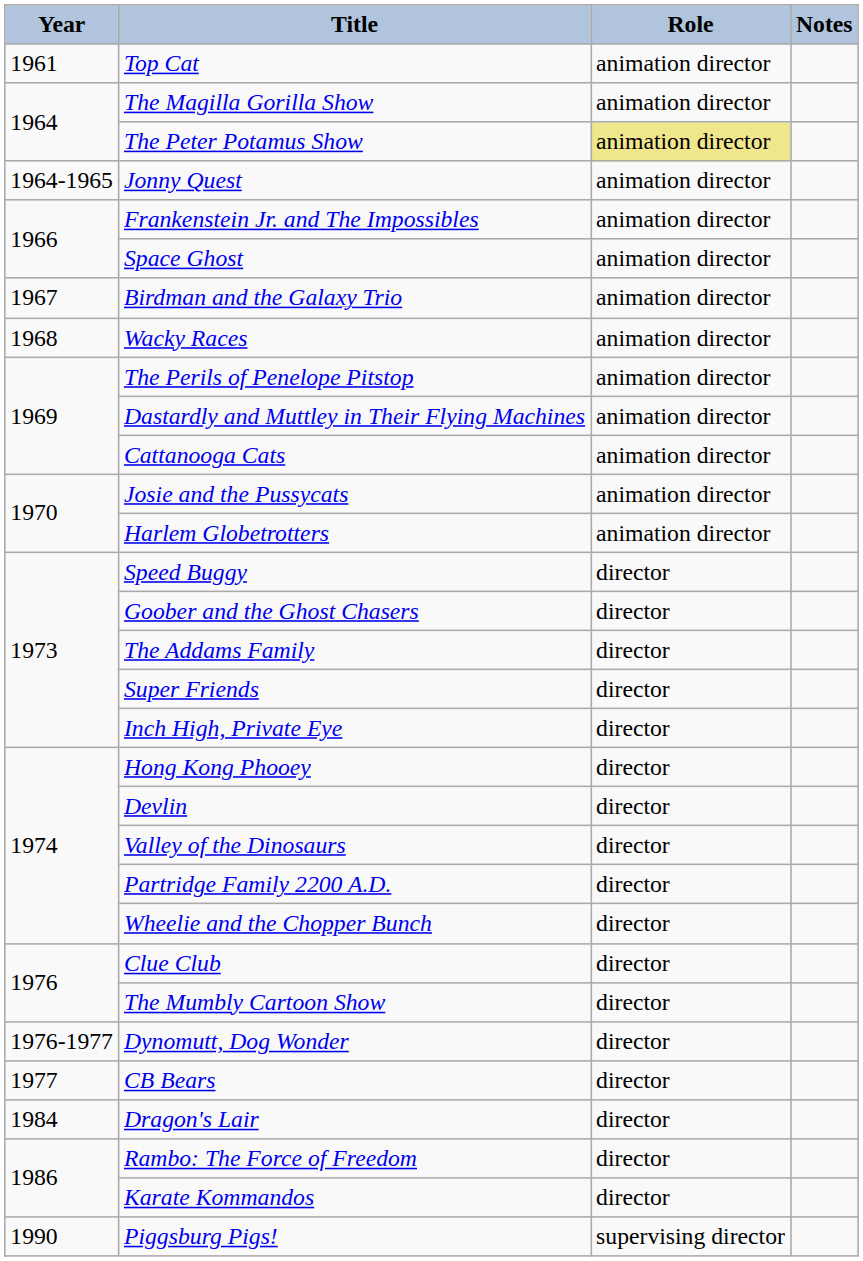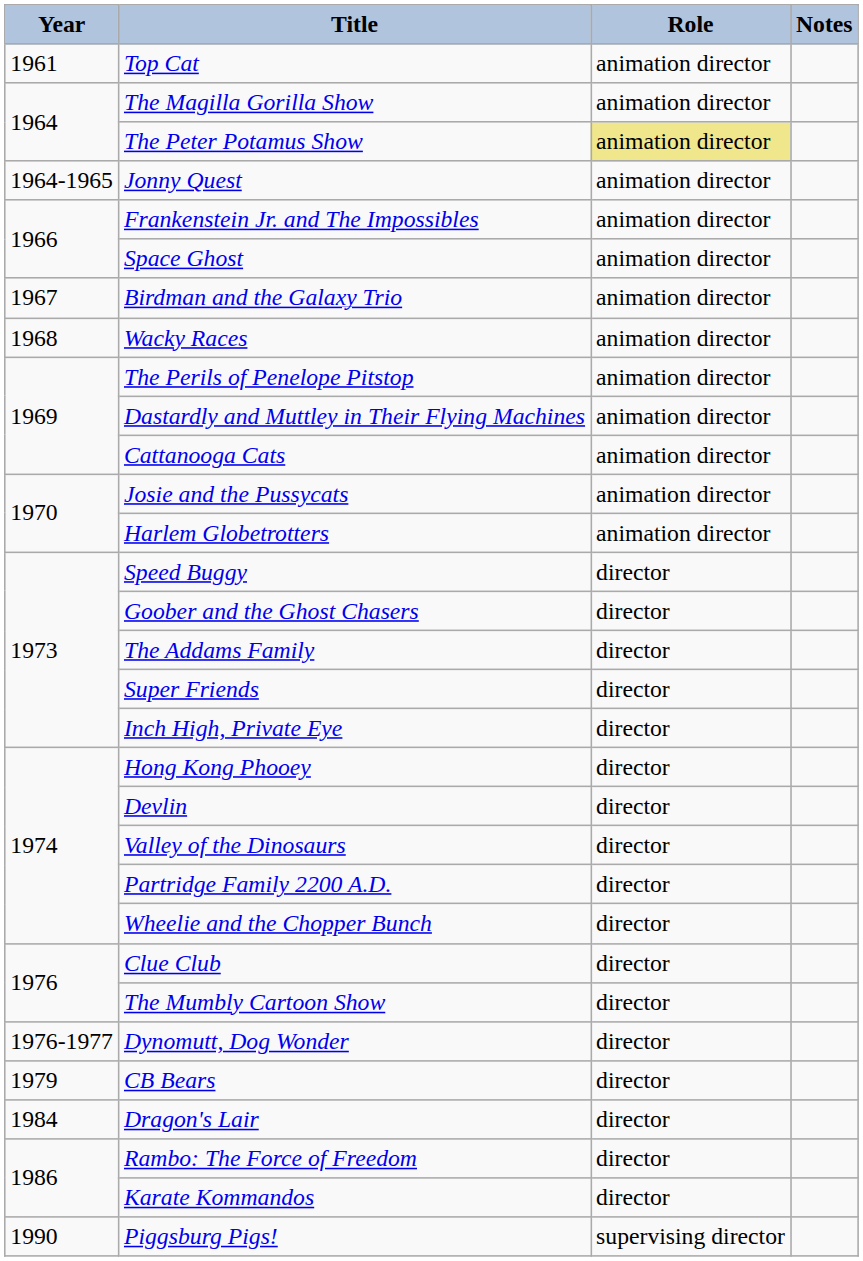CB Bears | Year: 1977 -> 1979
